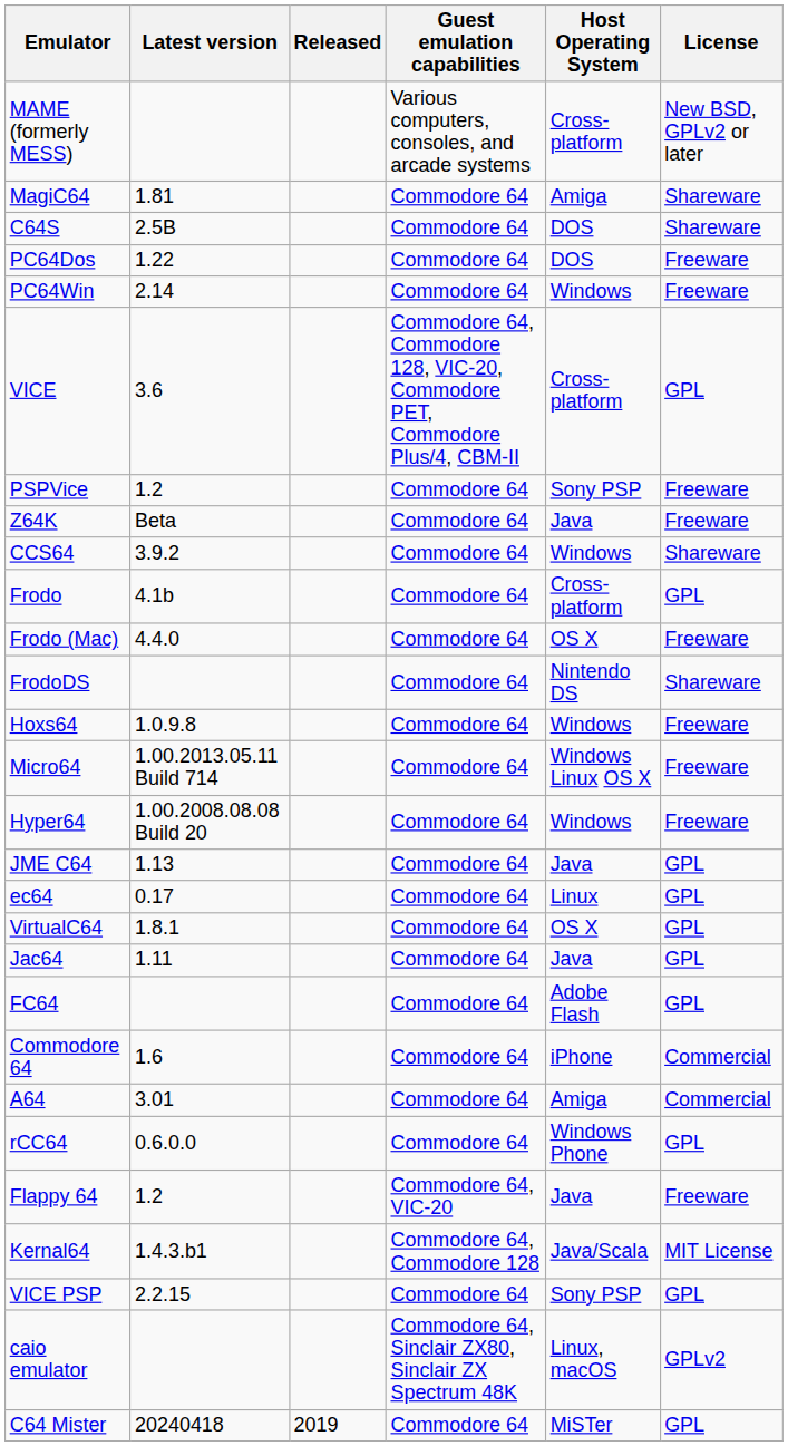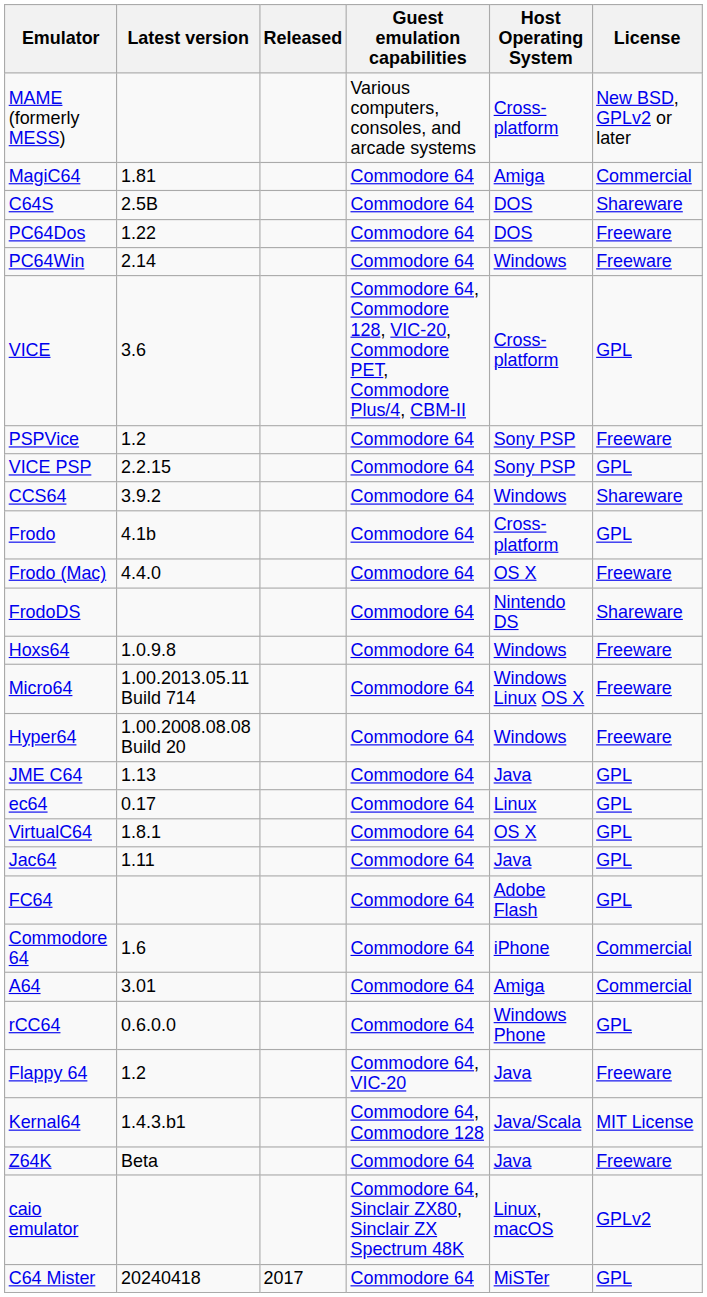MagiC64 | License: Shareware -> Commercial
rows swapped: VICE PSP <-> Z64K
C64 Mister | Released: 2019 -> 2017
